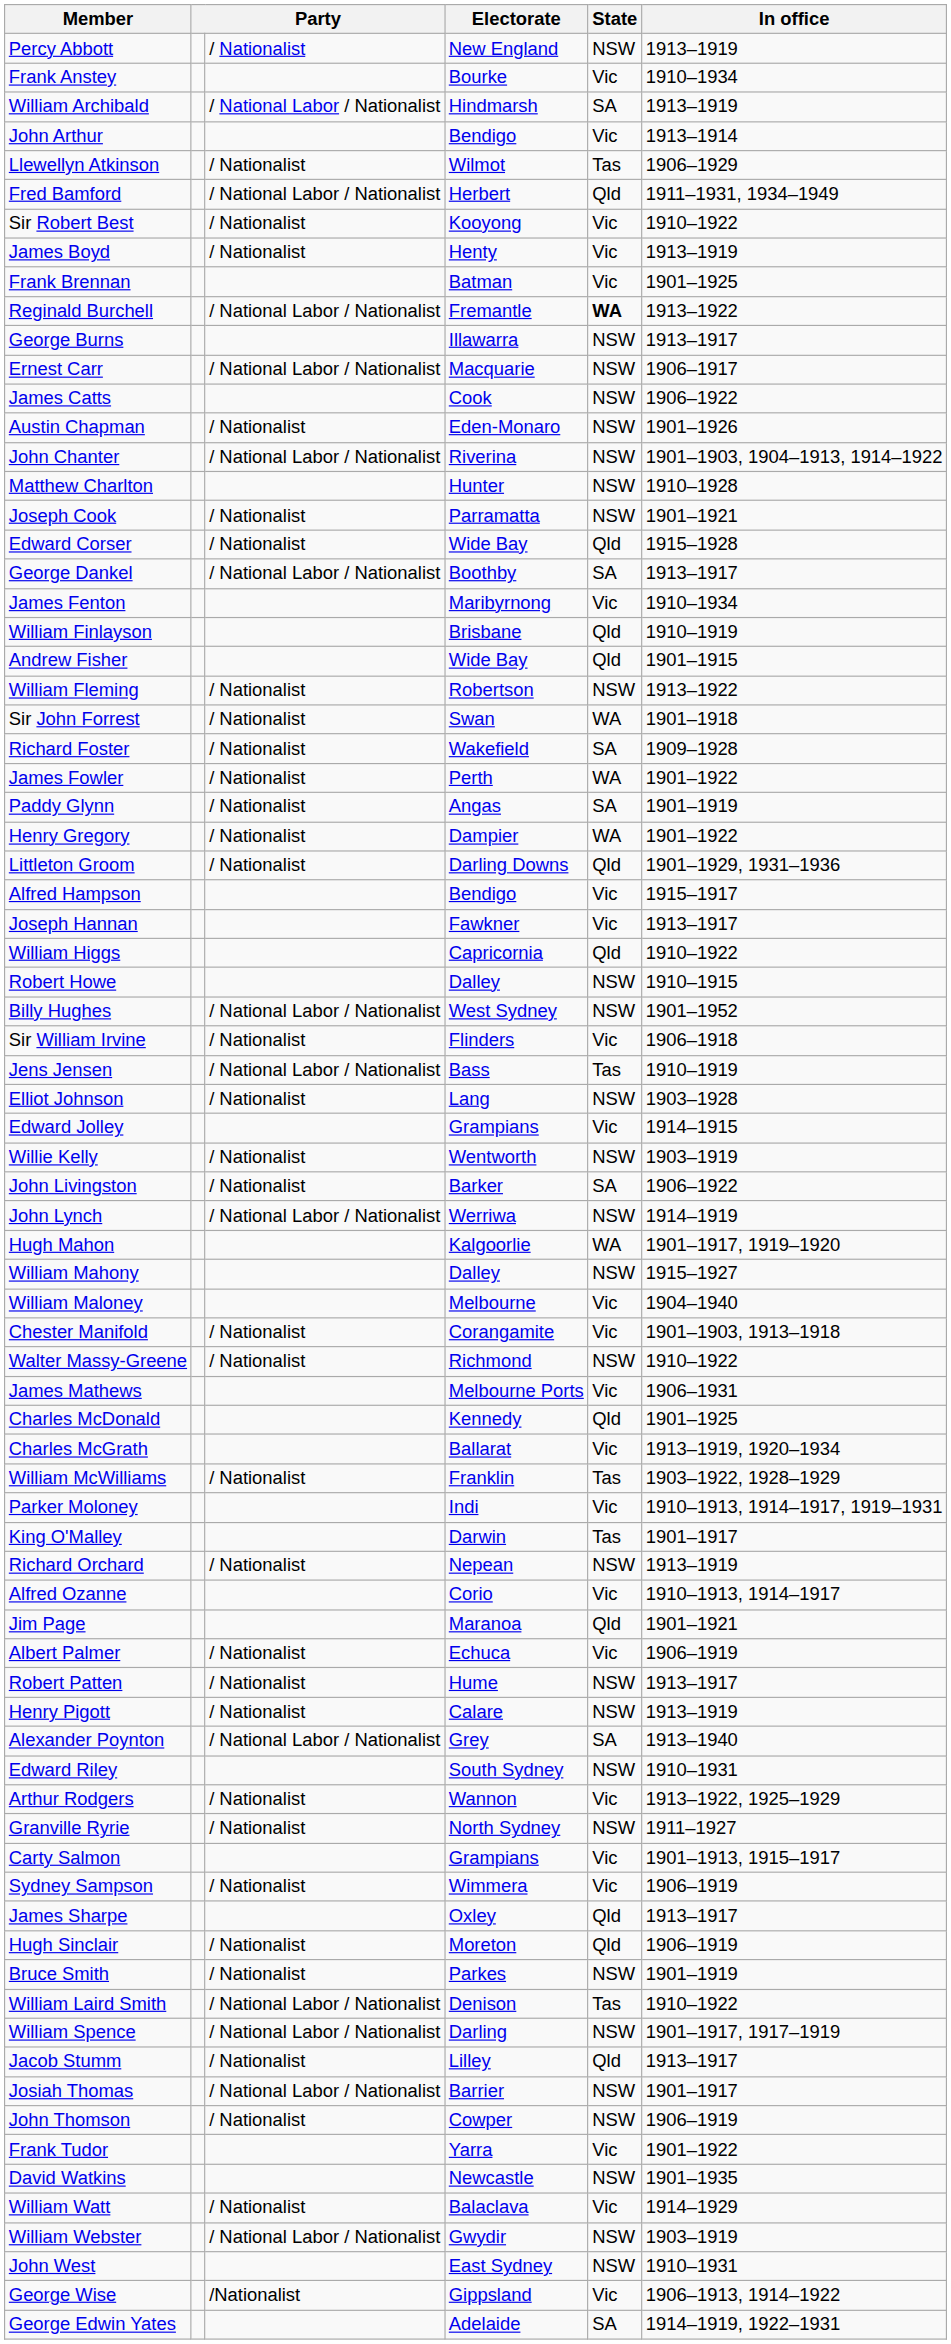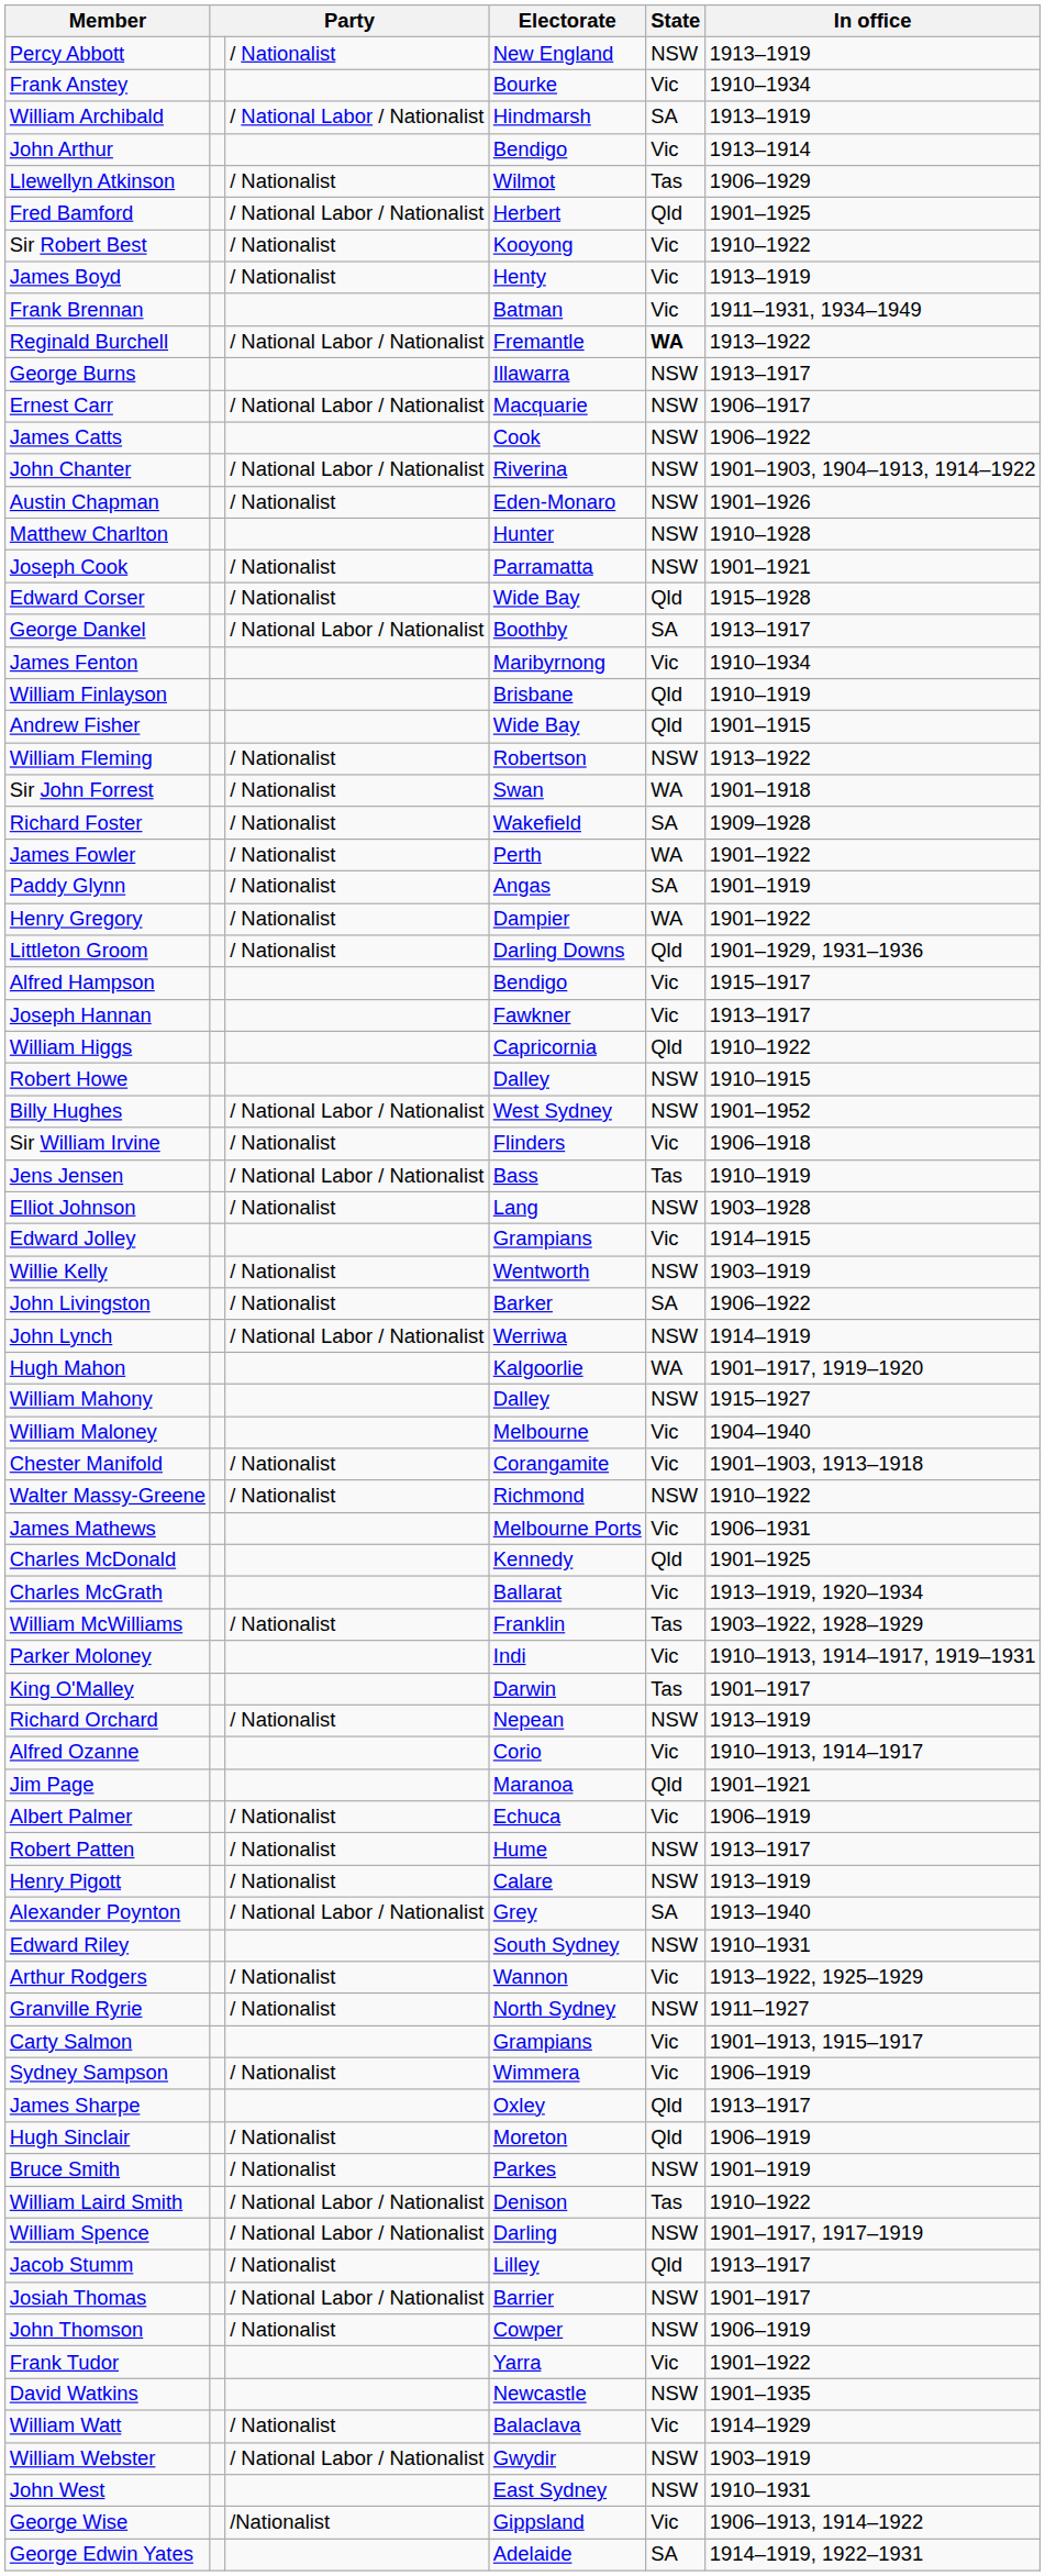Fred Bamford | In office: 1911–1931, 1934–1949 -> 1901–1925
Frank Brennan | In office: 1901–1925 -> 1911–1931, 1934–1949
rows swapped: John Chanter <-> Austin Chapman
